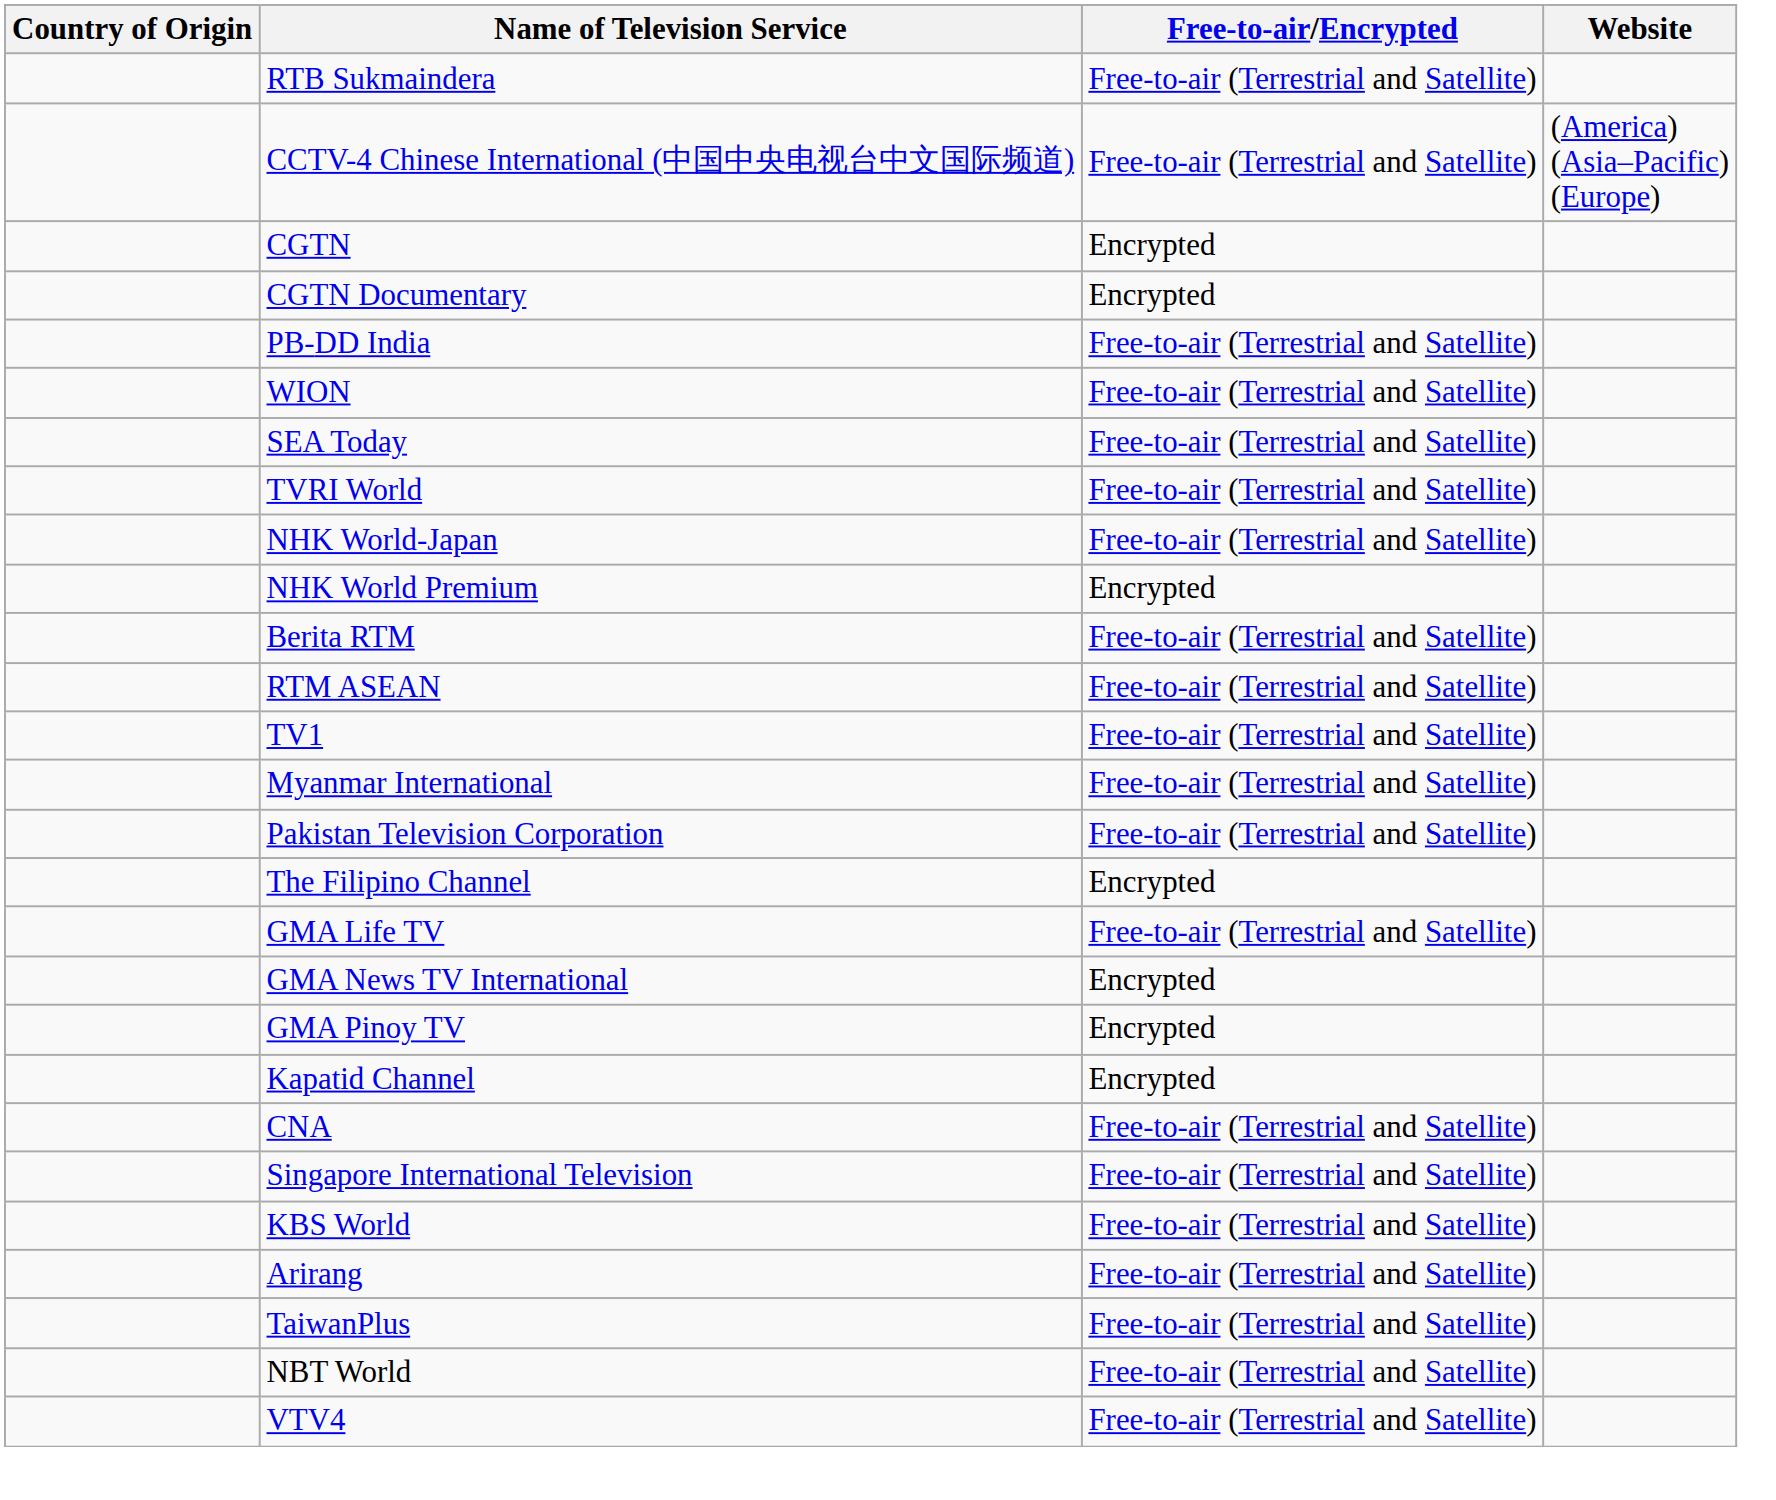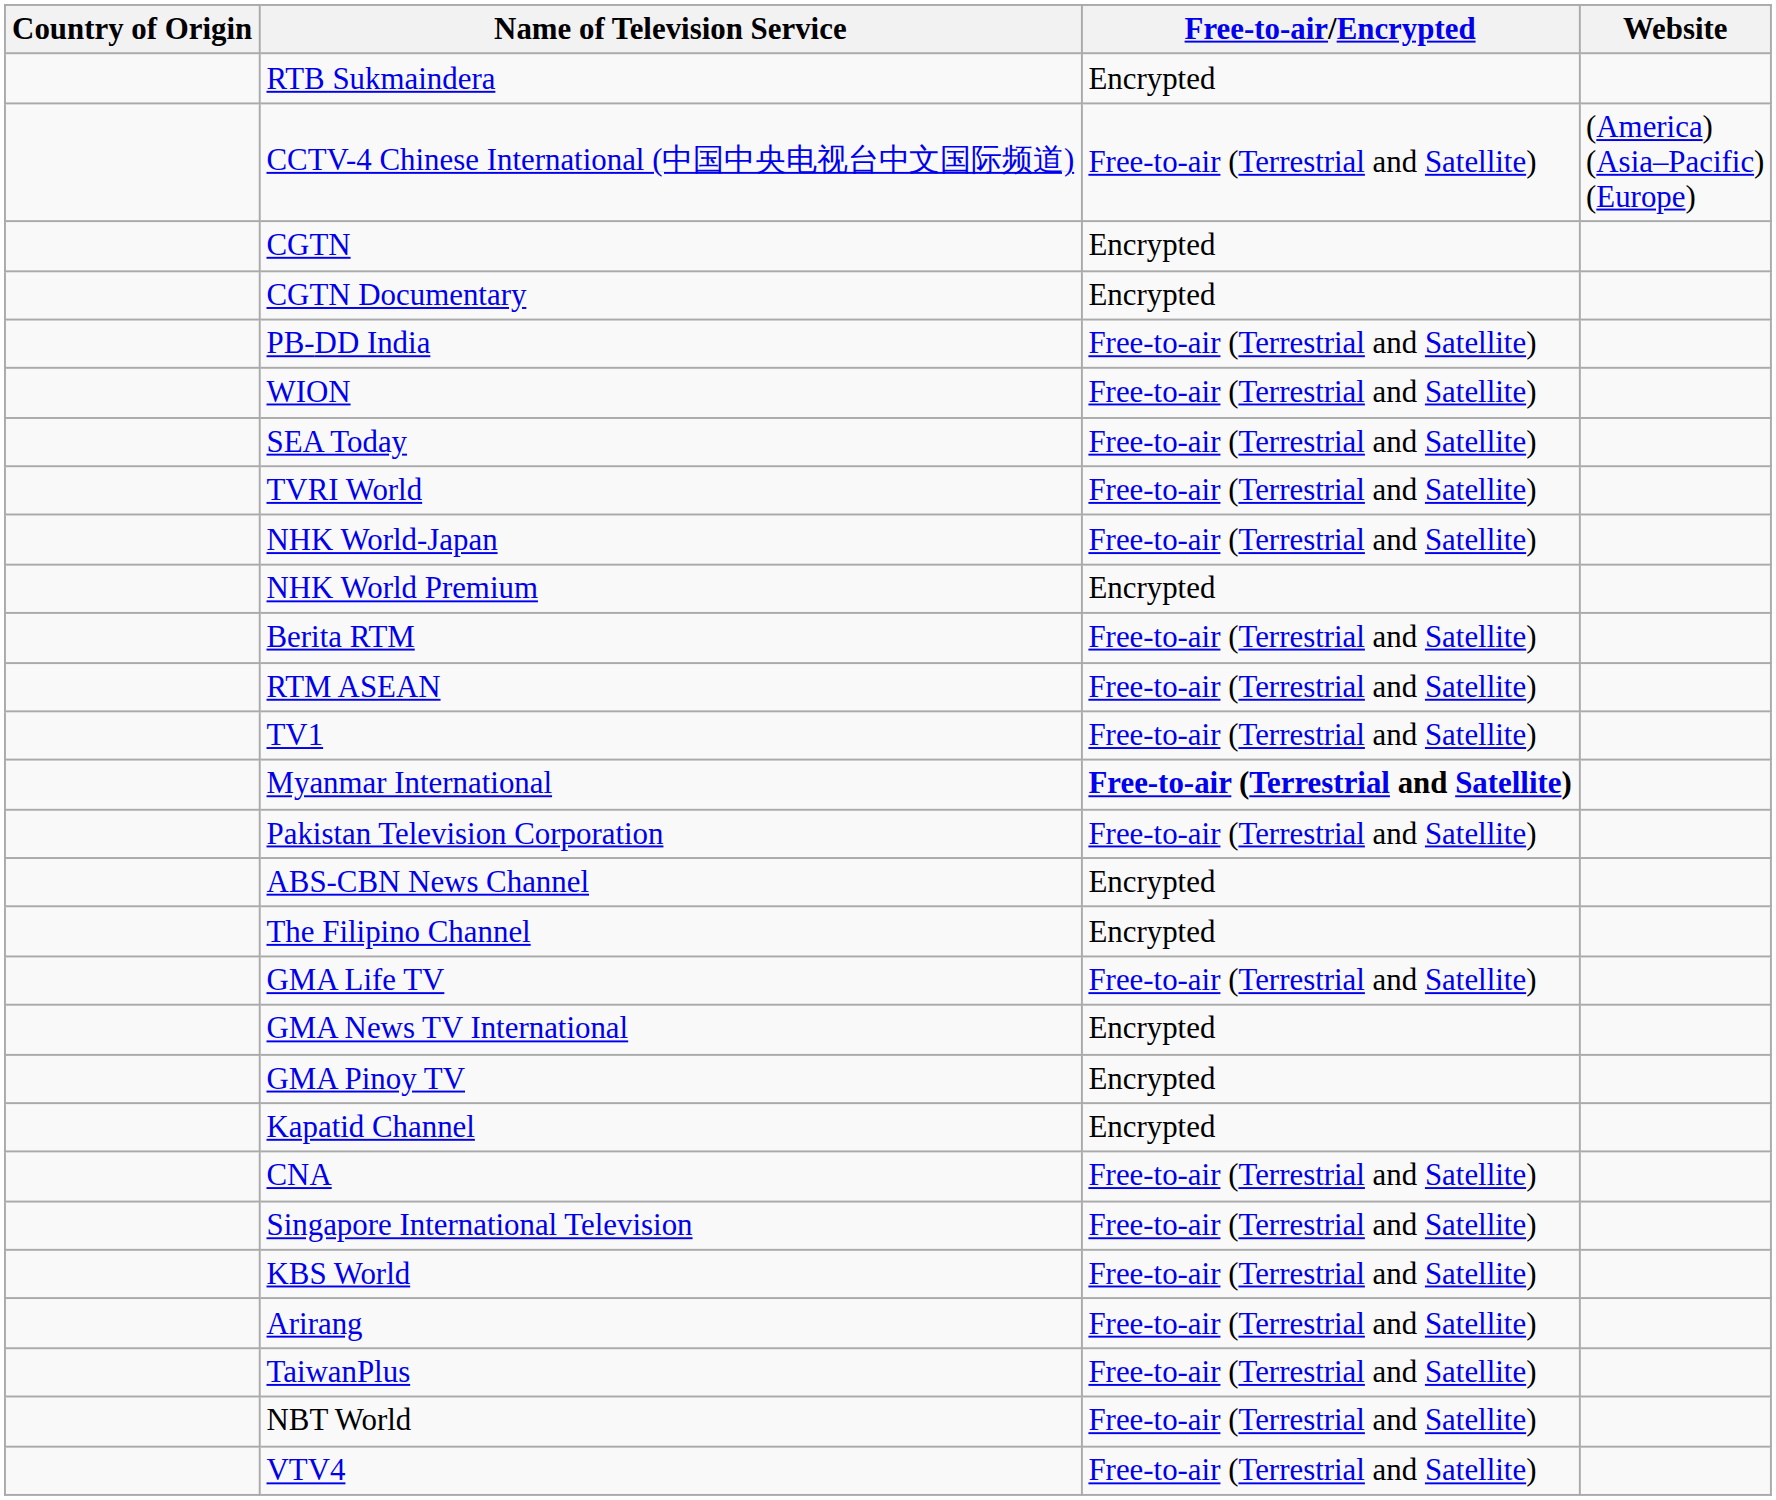RTB Sukmaindera | Free-to-air/Encrypted: Free-to-air (Terrestrial and Satellite) -> Encrypted
Myanmar International | Free-to-air/Encrypted: normal -> bold
+ row: ABS-CBN News Channel | Encrypted
